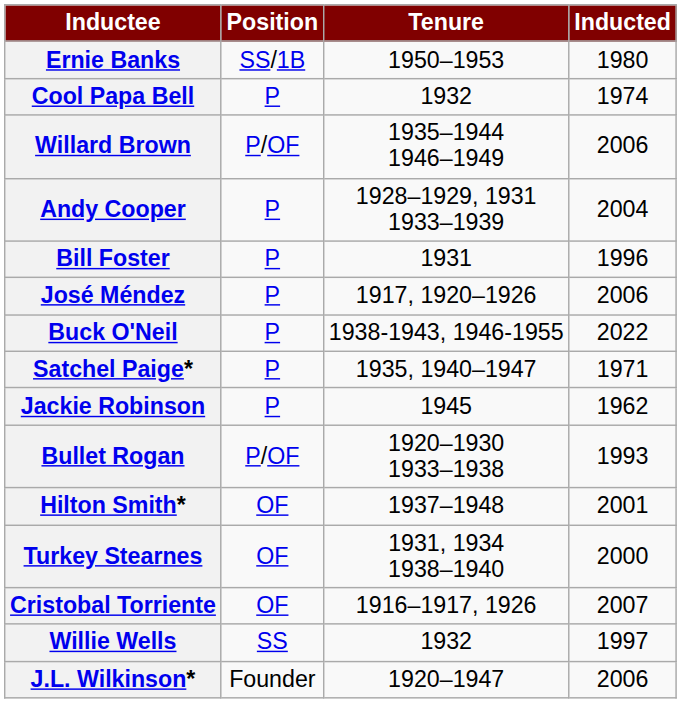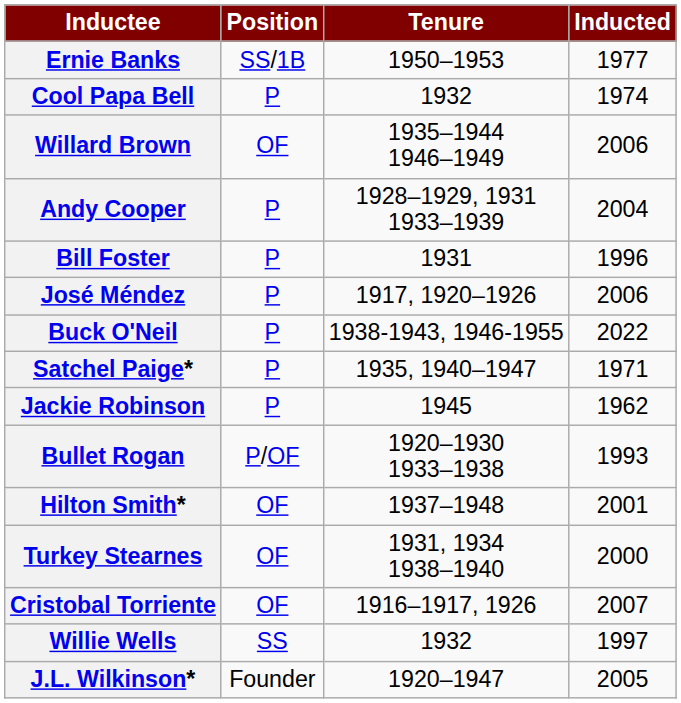Ernie Banks | Inducted: 1980 -> 1977
Willard Brown | Position: P/OF -> OF
J.L. Wilkinson* | Inducted: 2006 -> 2005
